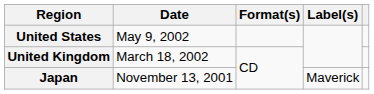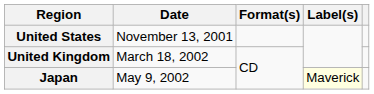United States | Date: May 9, 2002 -> November 13, 2001
Japan | Date: November 13, 2001 -> May 9, 2002
Japan | Label(s): no background -> lightyellow background
